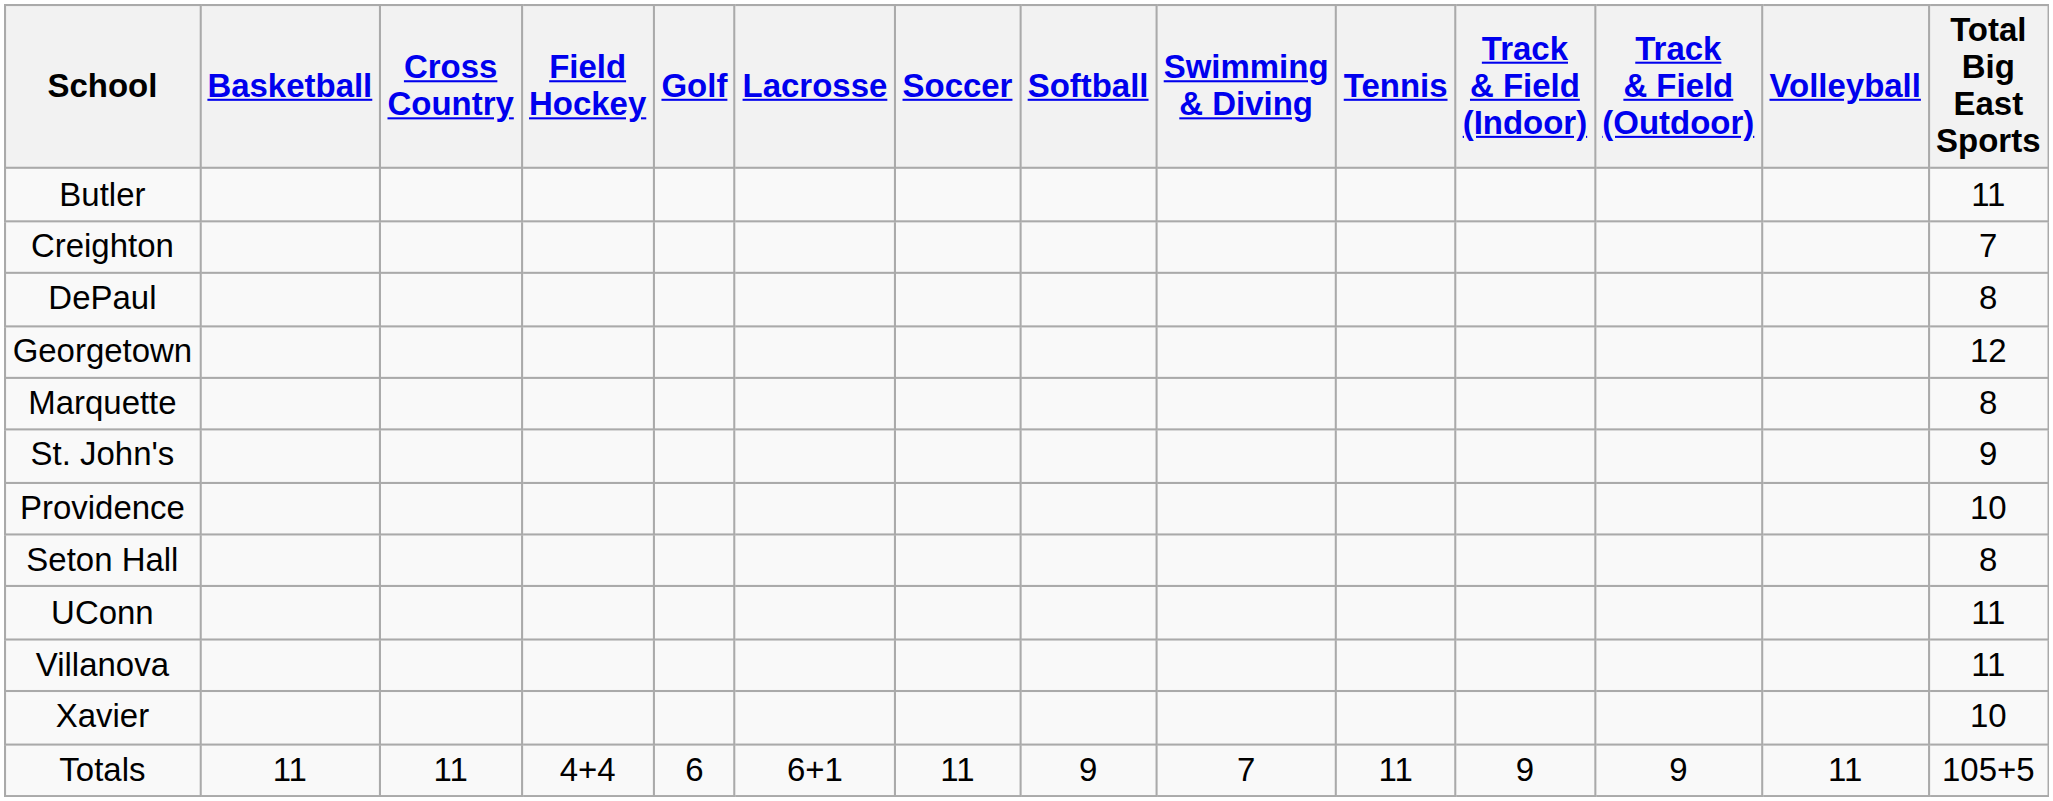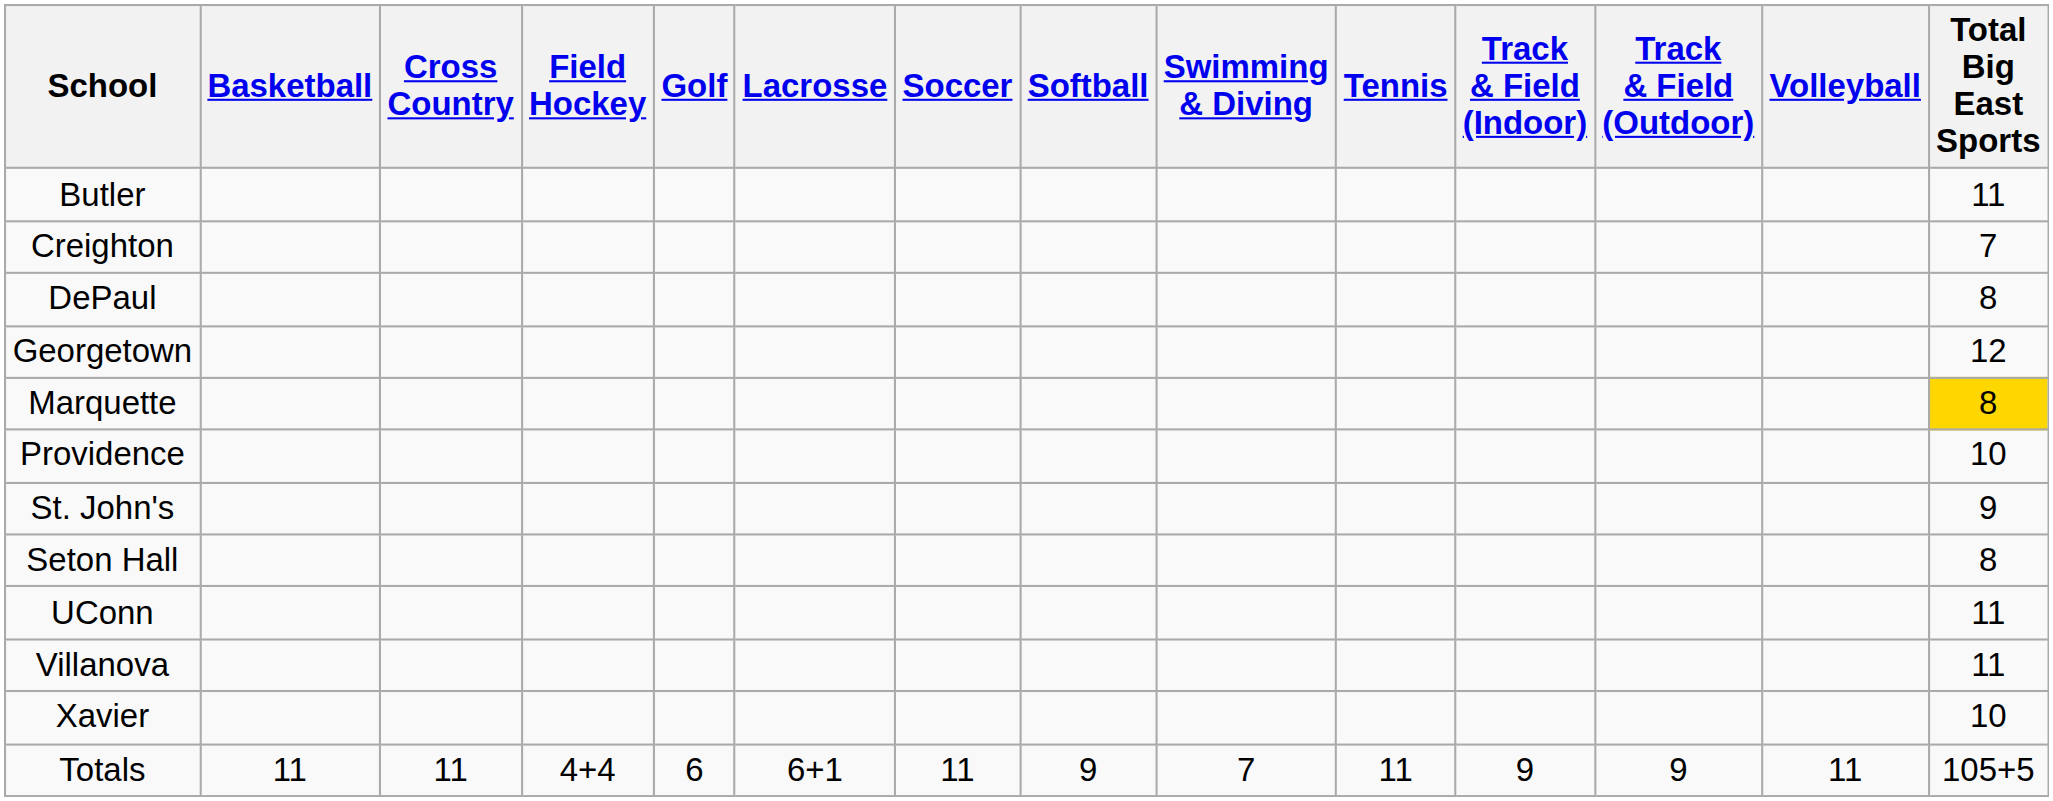Marquette | Total Big East Sports: no background -> gold background
rows swapped: Providence <-> St. John's
